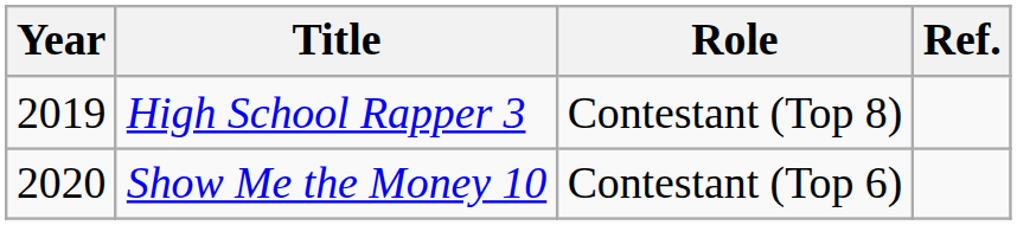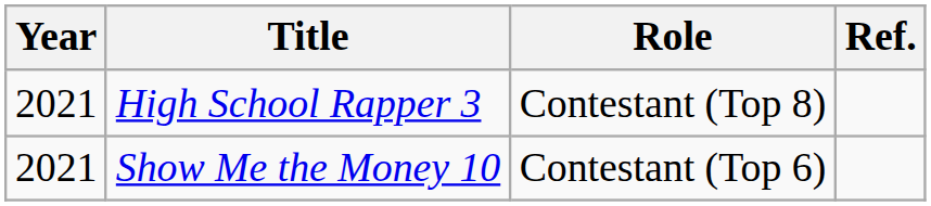High School Rapper 3 | Year: 2019 -> 2021
Show Me the Money 10 | Year: 2020 -> 2021
